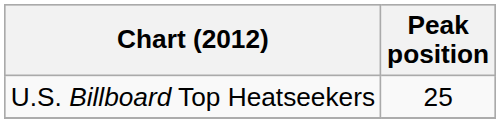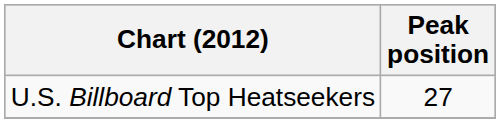U.S. Billboard Top Heatseekers | Peak position: 25 -> 27
